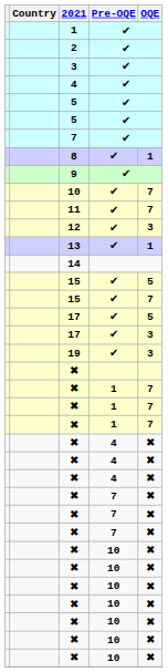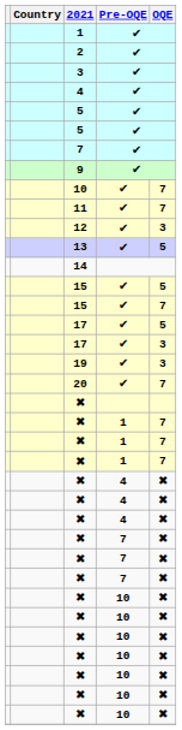- row: 8 | ✔ | 1
13 | OQE: 1 -> 5
+ row: 20 | ✔ | 7
